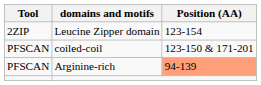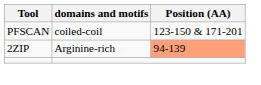- row: 2ZIP | Leucine Zipper domain | 123-154
Arginine-rich | Tool: PFSCAN -> 2ZIP
